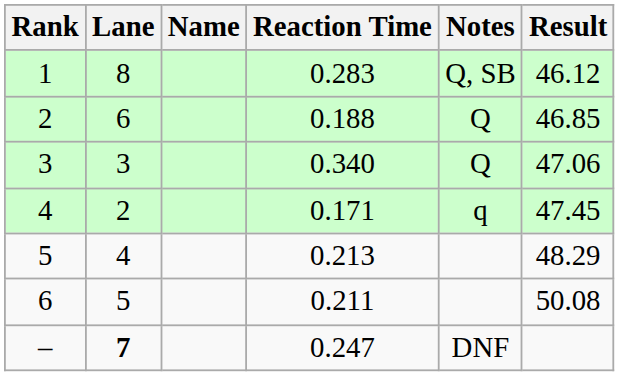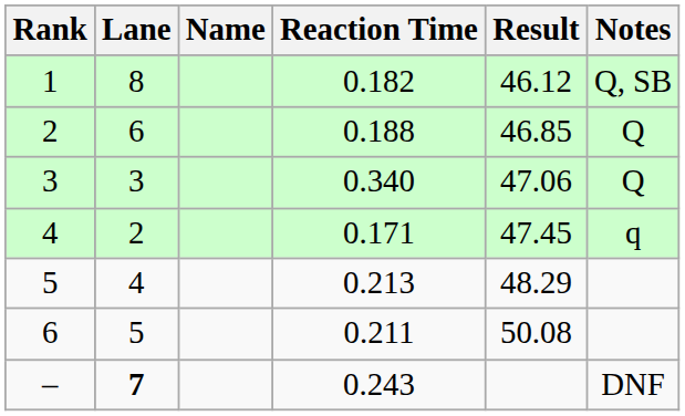columns swapped: Result <-> Notes
1 | Reaction Time: 0.283 -> 0.182
– | Reaction Time: 0.247 -> 0.243
